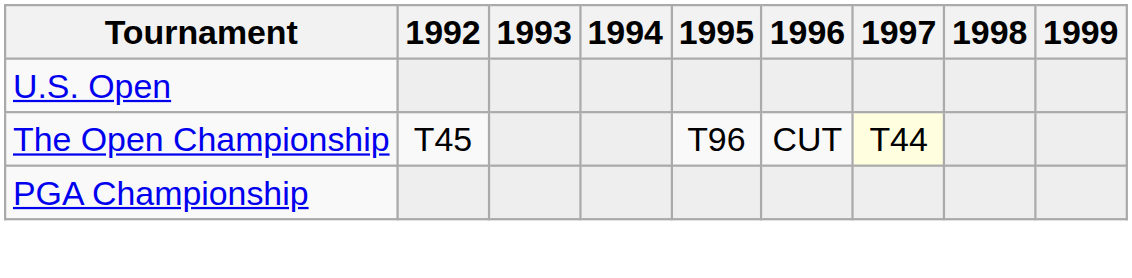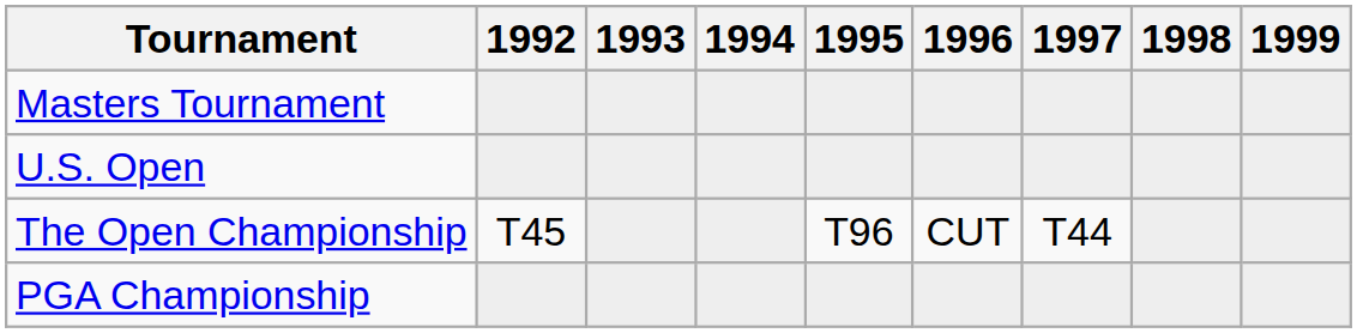+ row: Masters Tournament
The Open Championship | 1997: lightyellow background -> no background
